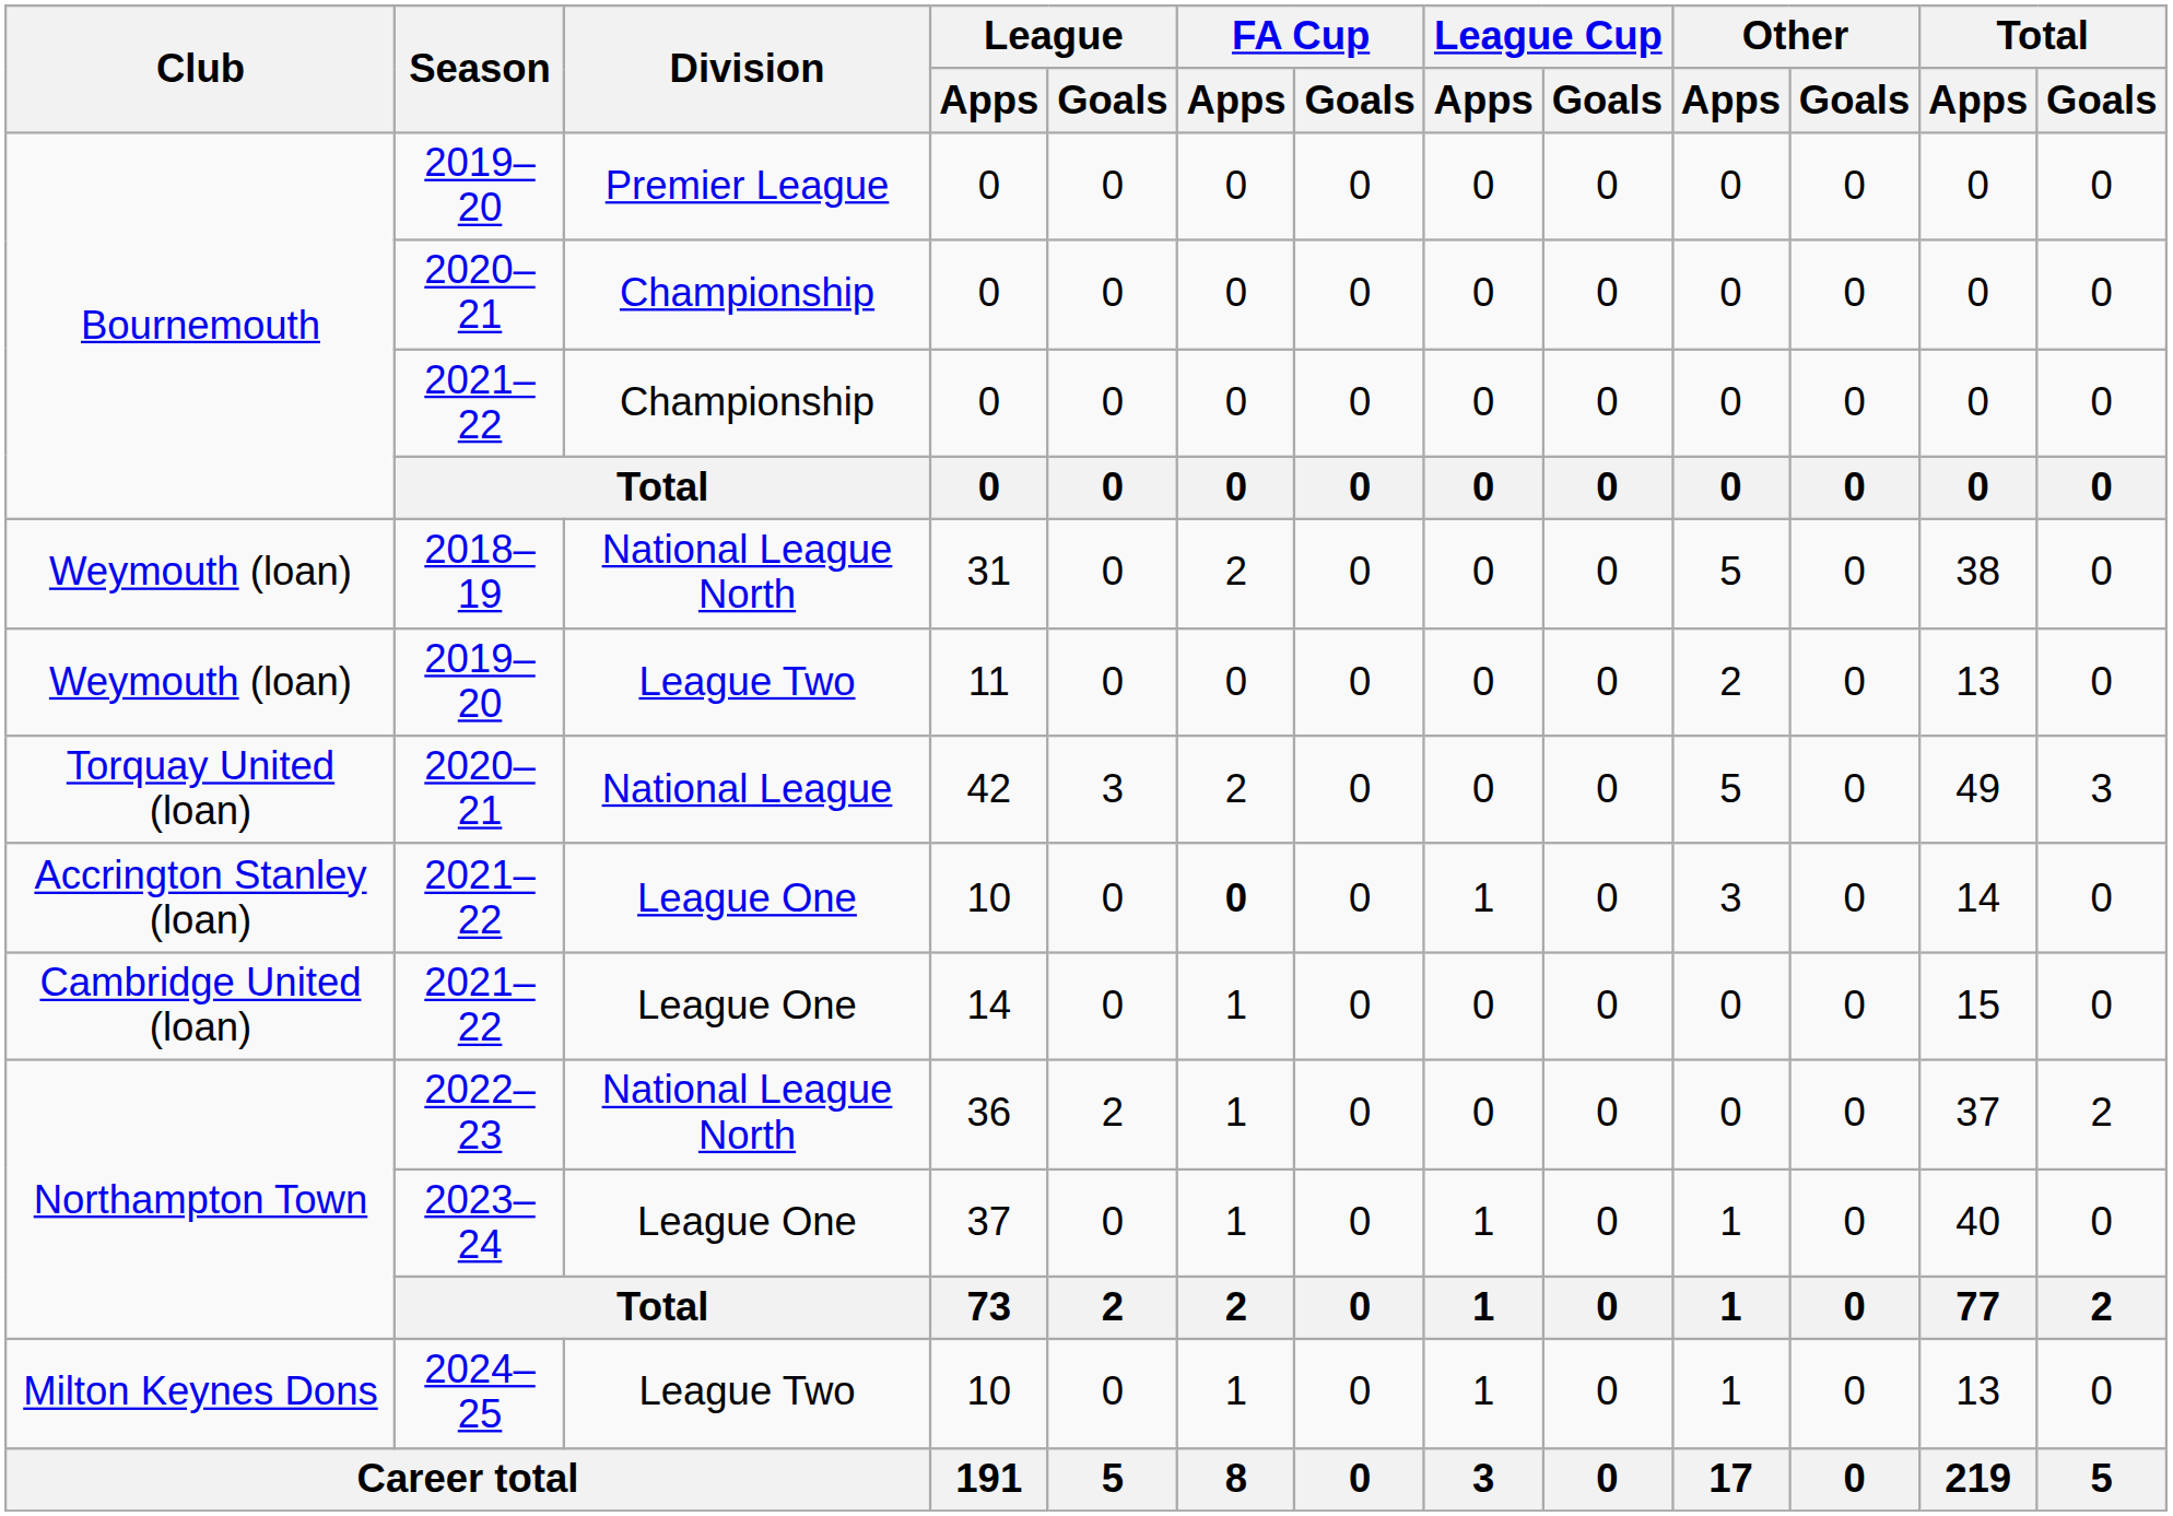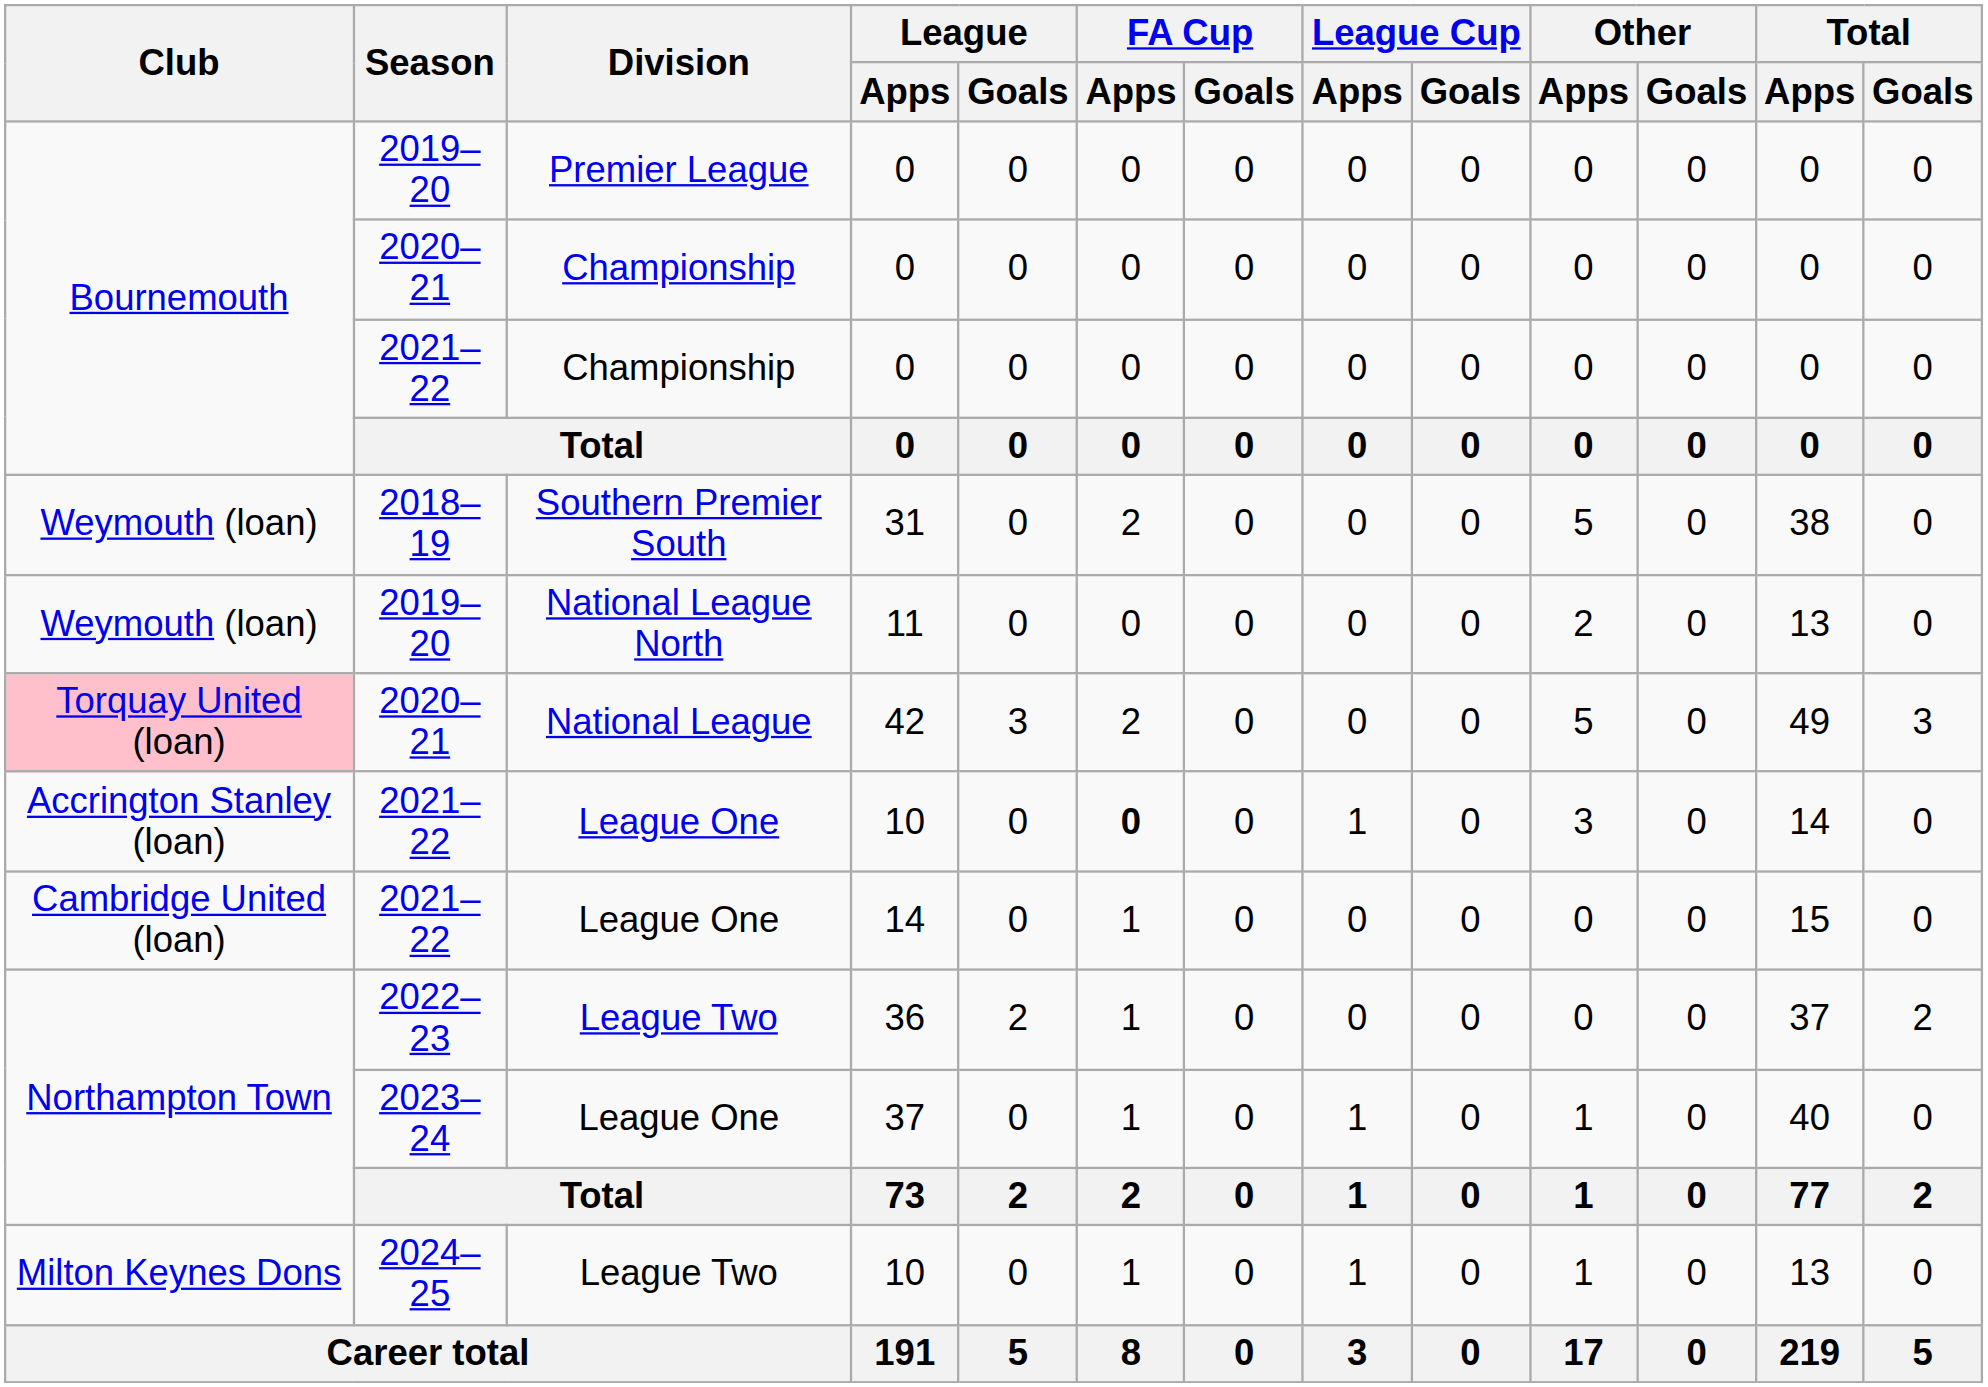31 | Division: National League North -> Southern Premier South
11 | Division: League Two -> National League North
42 | Club: no background -> pink background
36 | Division: National League North -> League Two
